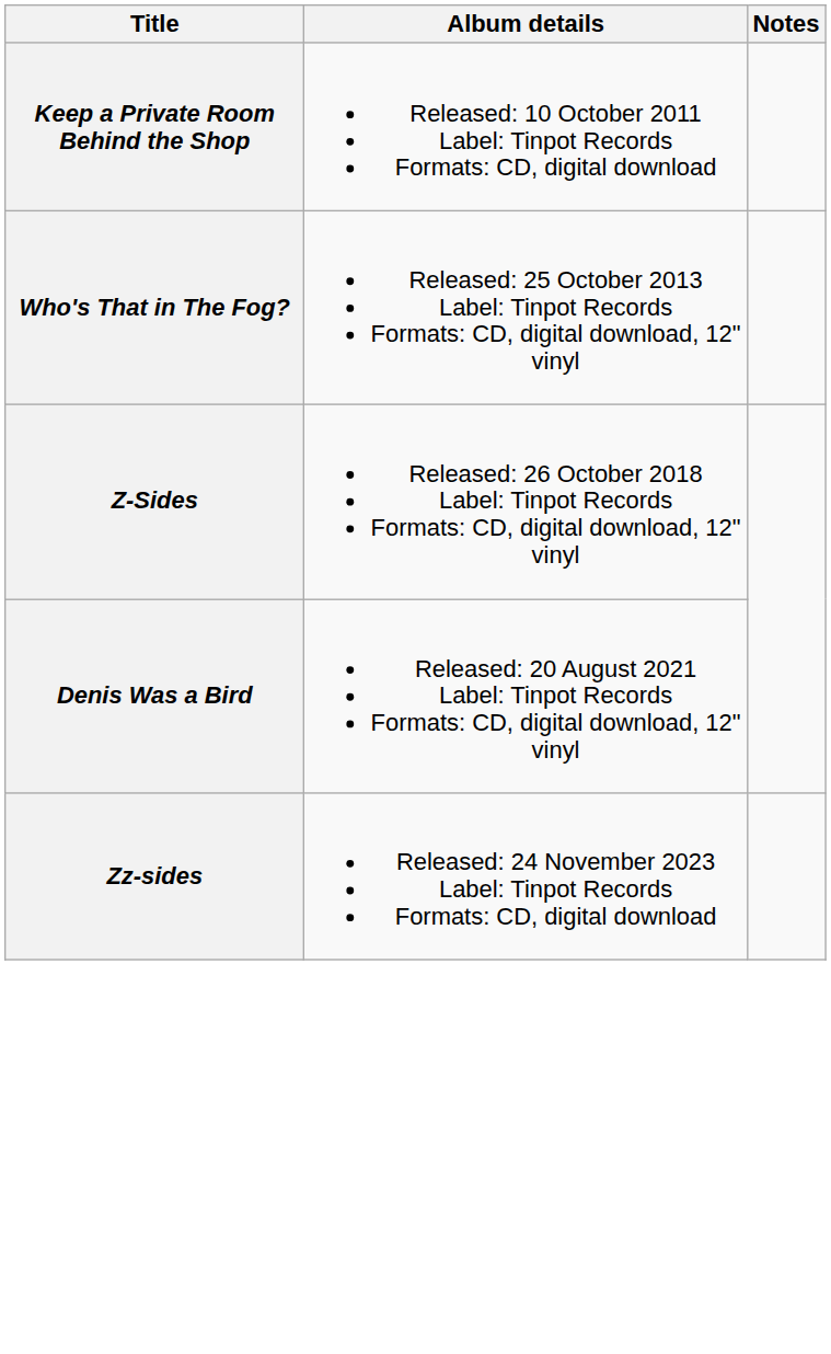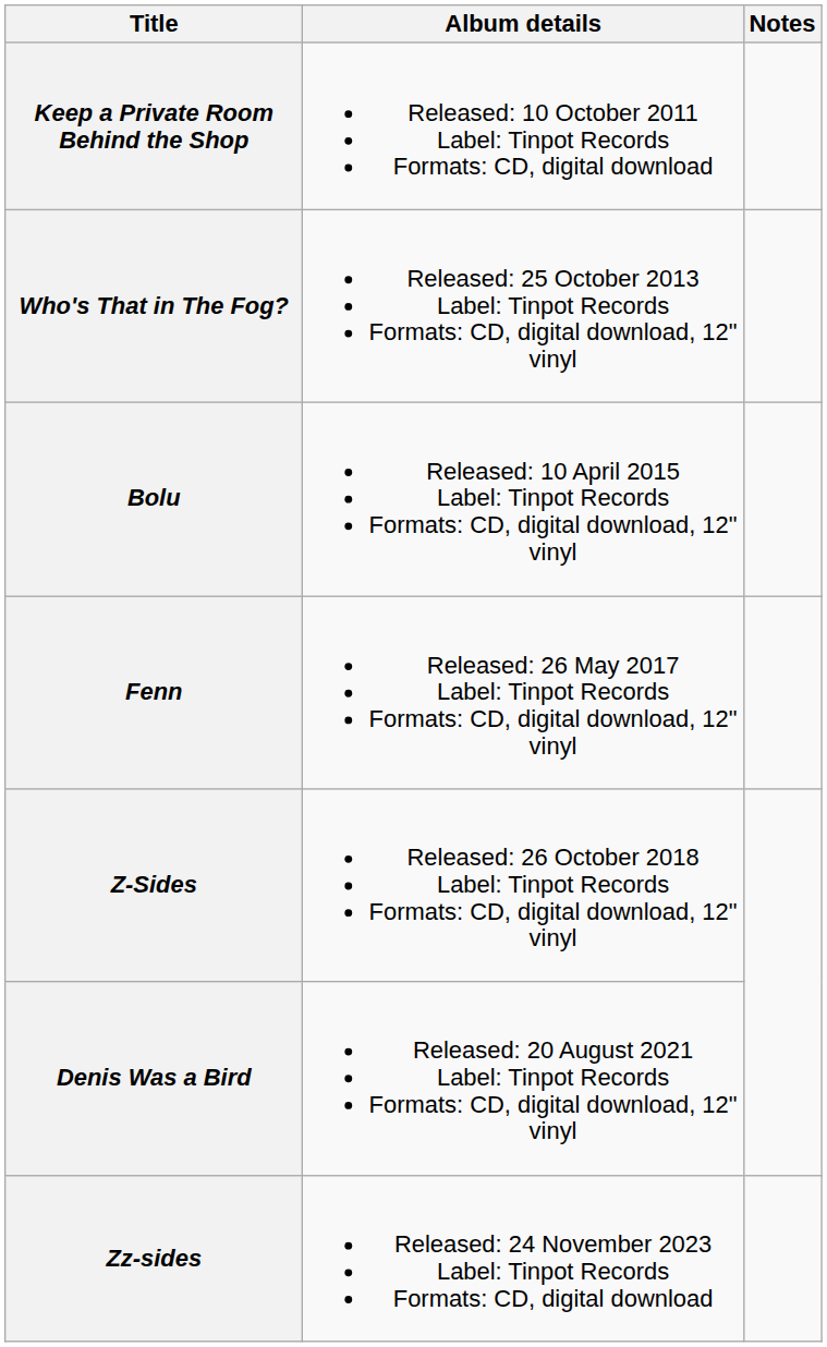+ row: Bolu | Released: 10 April 2015 Label: Tinpot Records Formats: CD, digital download, 12" vinyl
+ row: Fenn | Released: 26 May 2017 Label: Tinpot Records Formats: CD, digital download, 12" vinyl
